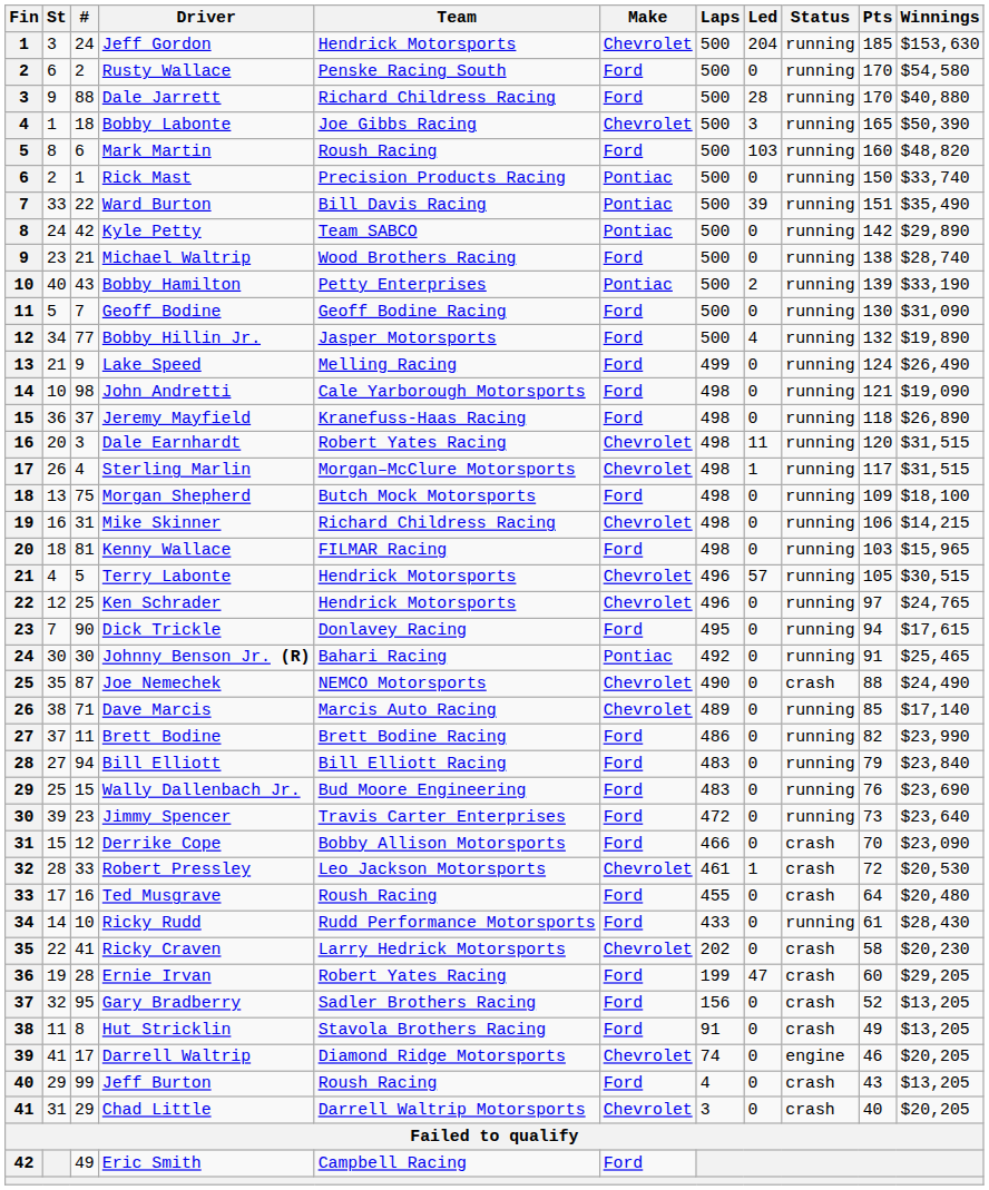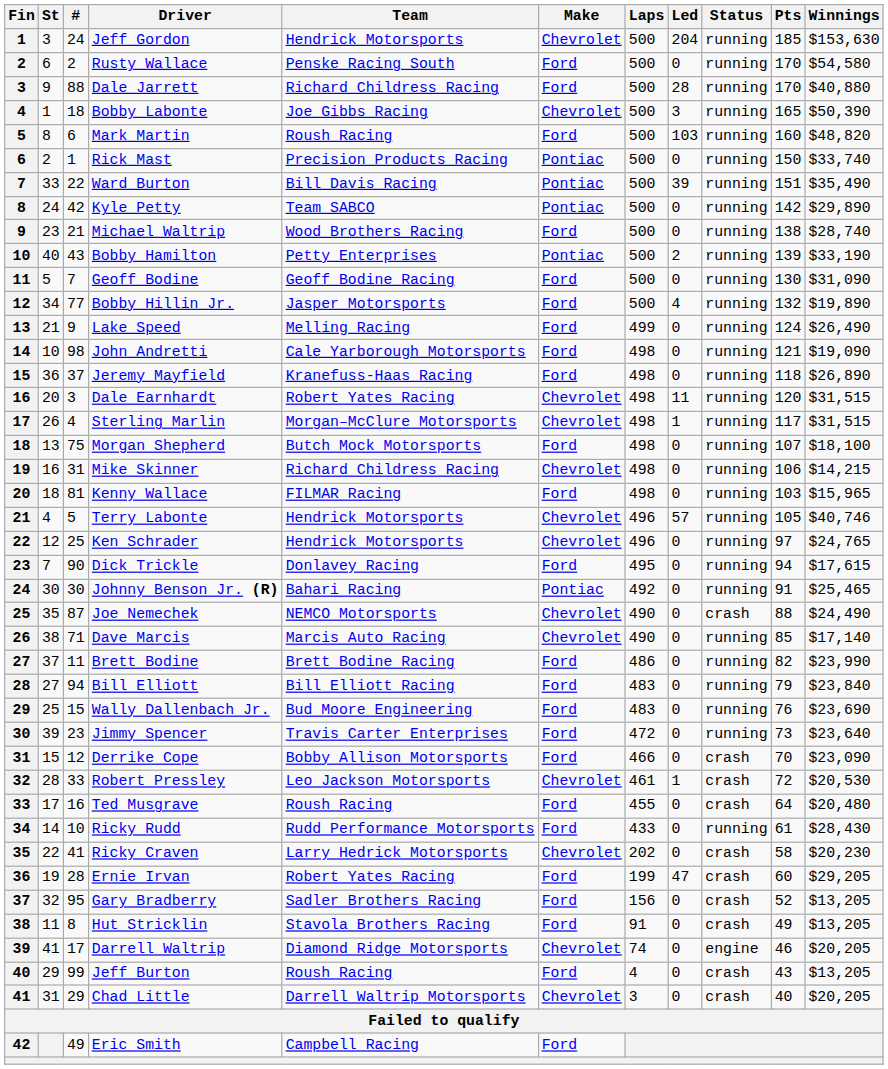Morgan Shepherd | Pts: 109 -> 107
Terry Labonte | Winnings: $30,515 -> $40,746
Dave Marcis | Laps: 489 -> 490
